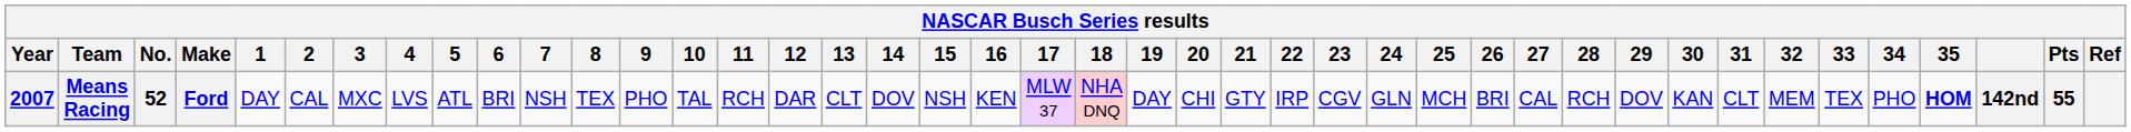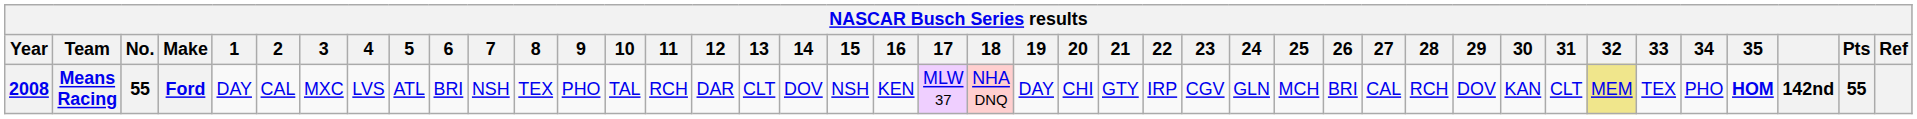Means Racing | Year: 2007 -> 2008
Means Racing | No.: 52 -> 55
Means Racing | 32: no background -> khaki background
